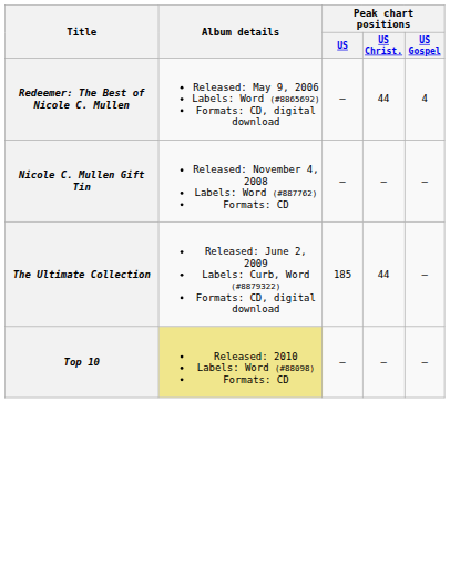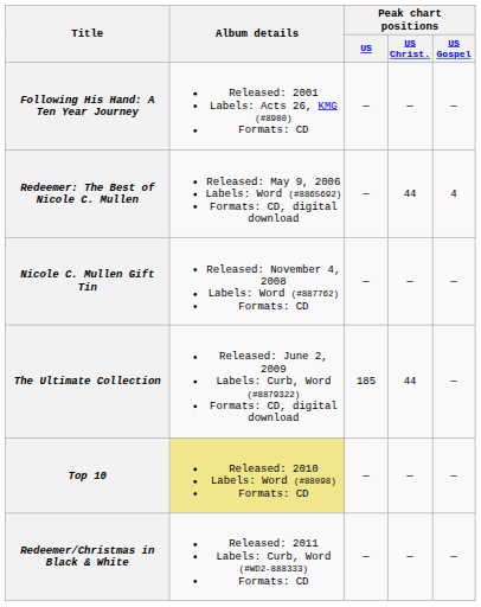+ row: Following His Hand: A Ten Year Journey | Released: 2001 Labels: Acts 26, KMG (#8980) Formats: CD | — | — | —
+ row: Redeemer/Christmas in Black & White | Released: 2011 Labels: Curb, Word (#WD2-888333) Formats: CD | — | — | —
